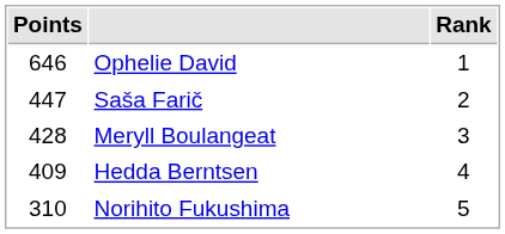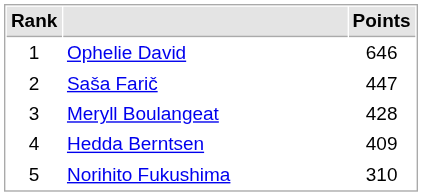columns swapped: Rank <-> Points
